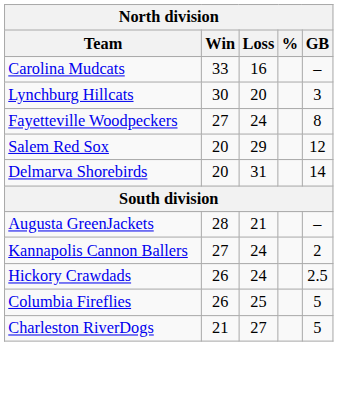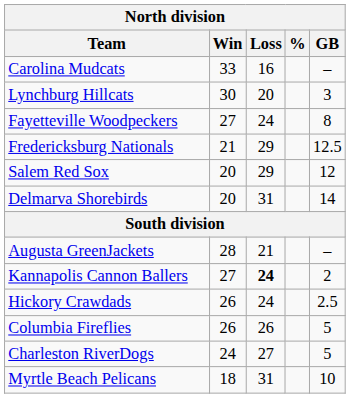+ row: Fredericksburg Nationals | 21 | 29 | 12.5
Kannapolis Cannon Ballers | Loss: normal -> bold
Columbia Fireflies | Loss: 25 -> 26
Charleston RiverDogs | Win: 21 -> 24
+ row: Myrtle Beach Pelicans | 18 | 31 | 10
